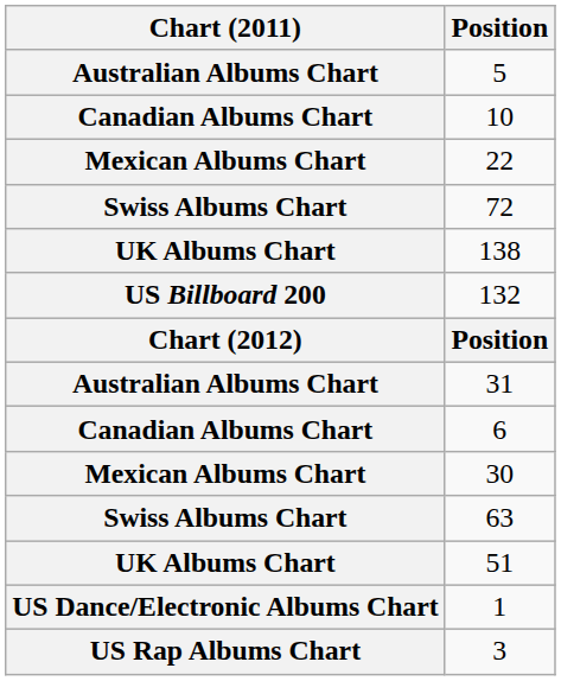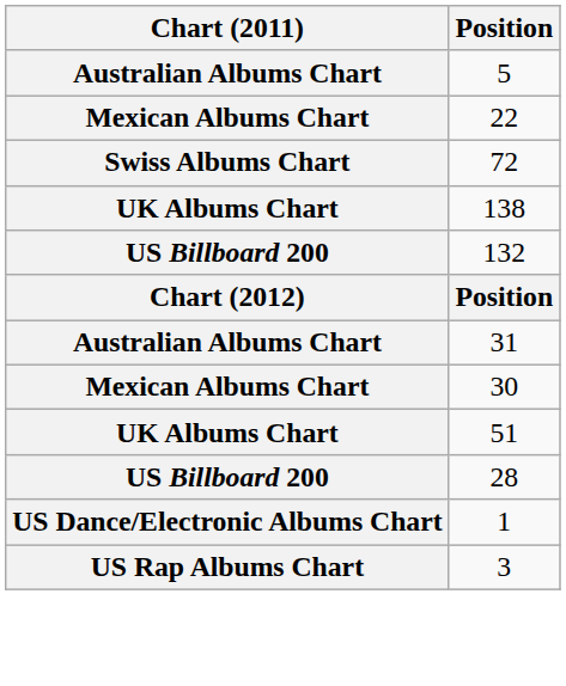- row: Canadian Albums Chart | 10
- row: Canadian Albums Chart | 6
- row: Swiss Albums Chart | 63
+ row: US Billboard 200 | 28
